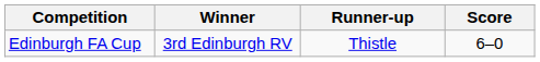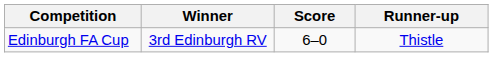columns swapped: Score <-> Runner-up
